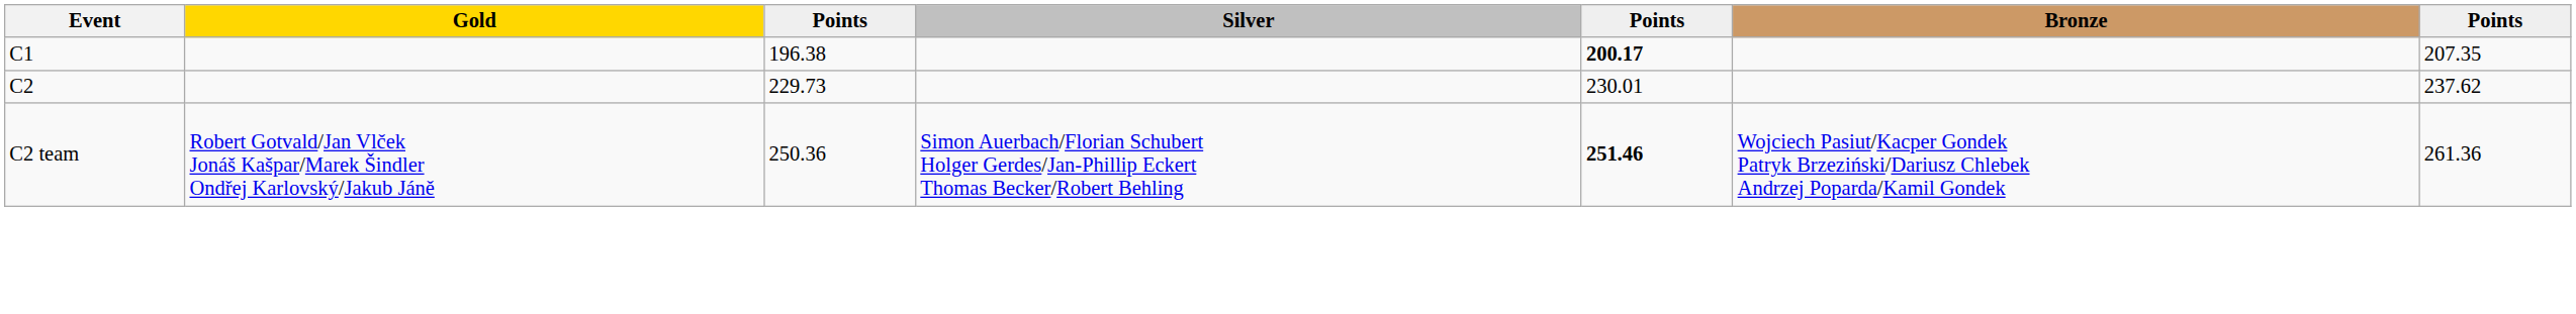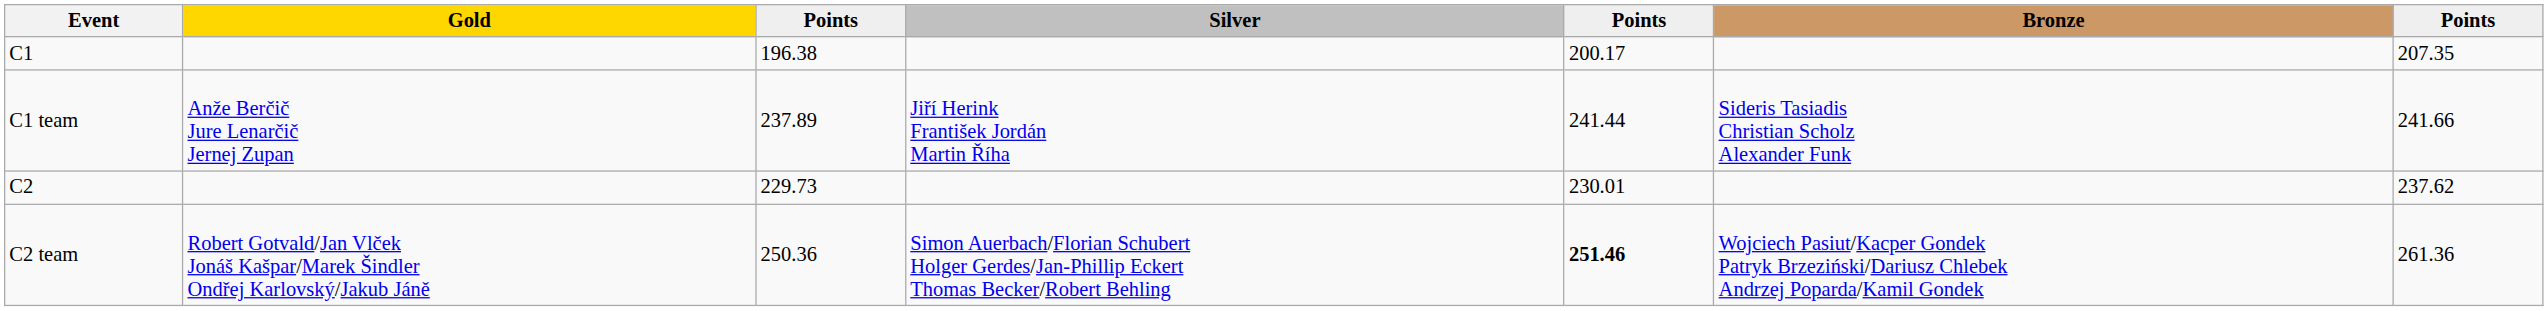C1 | column 5: bold -> normal
+ row: C1 team | Anže Berčič Jure Lenarčič Jernej Zupan | 237.89 | Jiří Herink František Jordán Martin Říha | 241.44 | Sideris Tasiadis Christian Scholz Alexander Funk | 241.66
